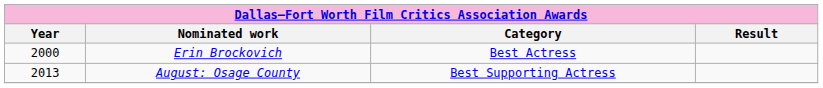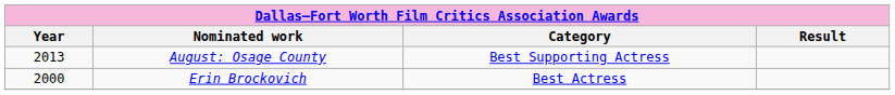rows swapped: Erin Brockovich <-> August: Osage County
